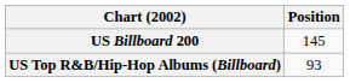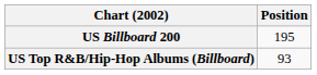US Billboard 200 | Position: 145 -> 195
